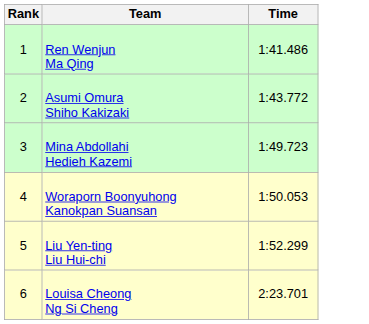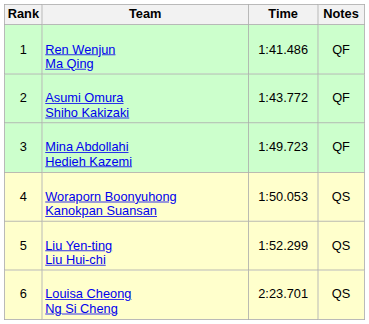+ column: Notes | QF | QF | QF | QS | QS | QS
